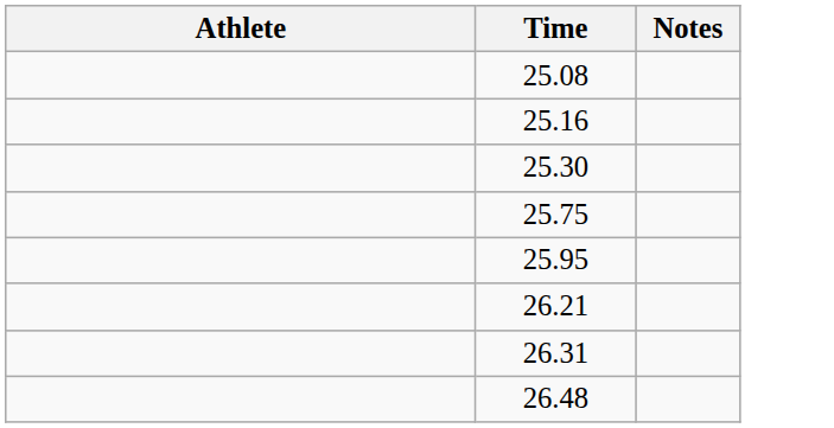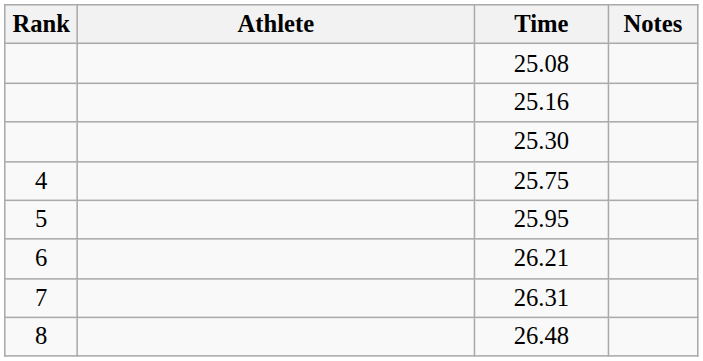+ column: Rank | 4 | 5 | 6 | 7 | 8
